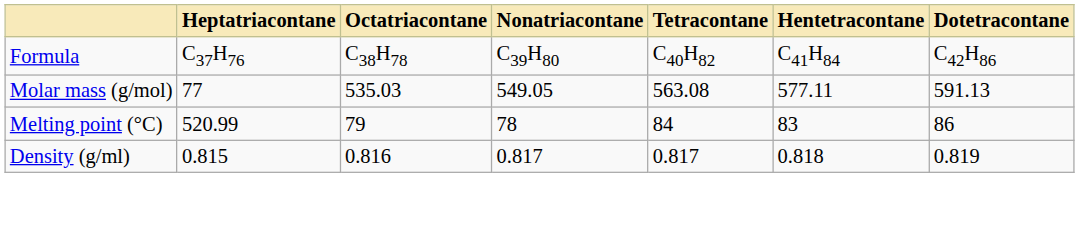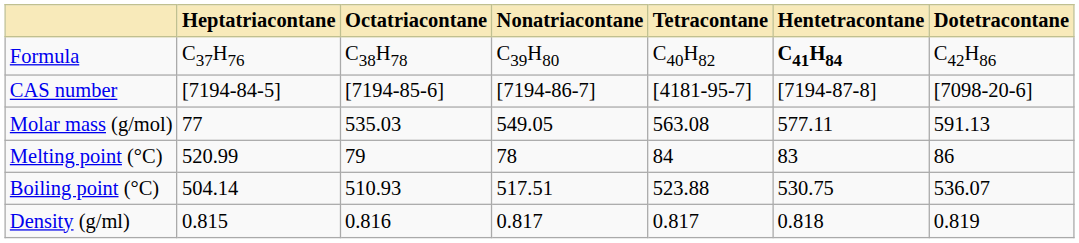Formula | Hentetracontane: normal -> bold
+ row: CAS number | [7194-84-5] | [7194-85-6] | [7194-86-7] | [4181-95-7] | [7194-87-8] | [7098-20-6]
+ row: Boiling point (°C) | 504.14 | 510.93 | 517.51 | 523.88 | 530.75 | 536.07
